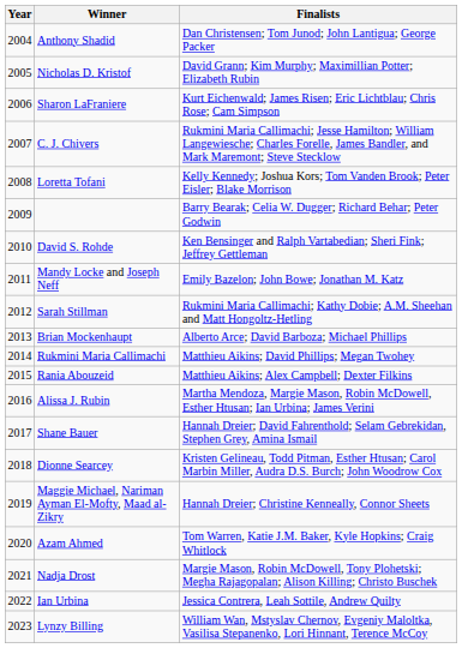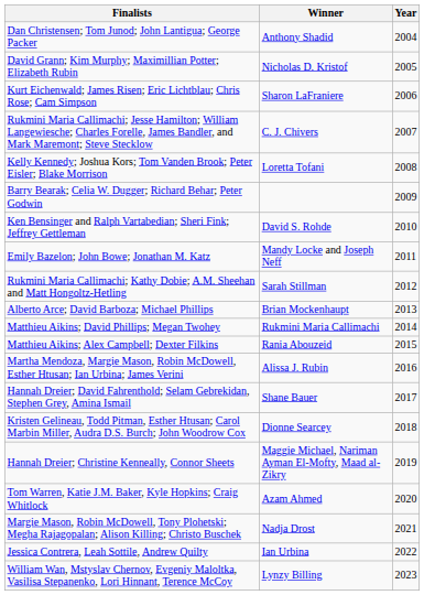columns swapped: Year <-> Finalists
